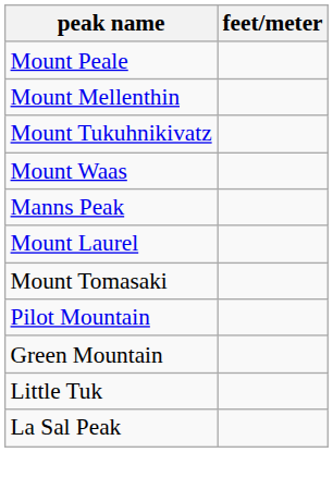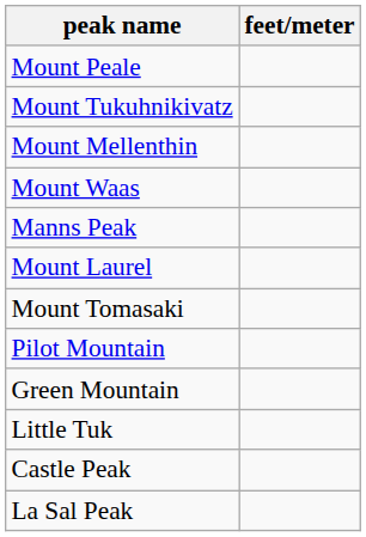rows swapped: Mount Mellenthin <-> Mount Tukuhnikivatz
+ row: Castle Peak
